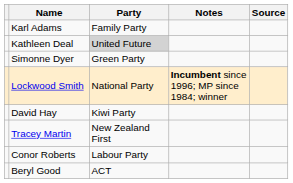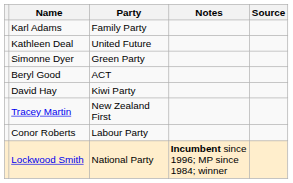Kathleen Deal | Party: lightgrey background -> no background
rows swapped: Beryl Good <-> Lockwood Smith
